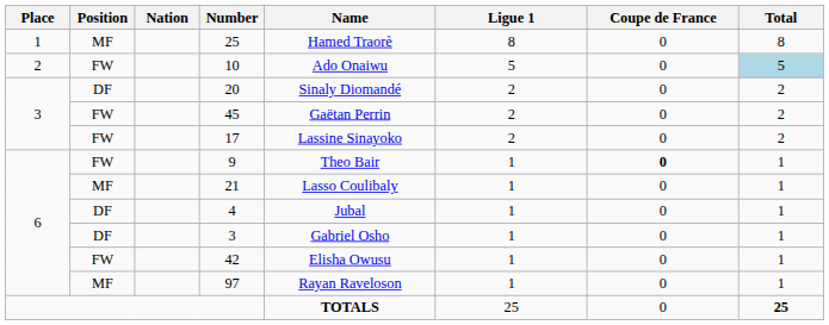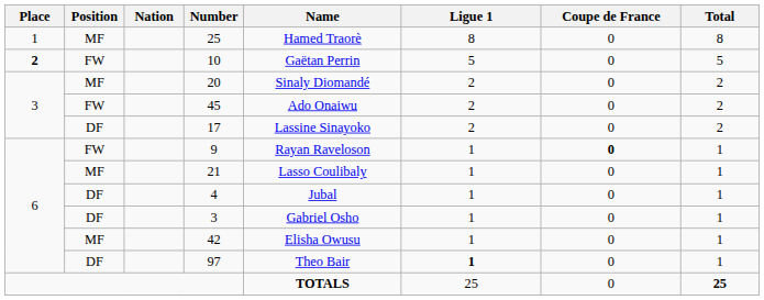10 | Place: normal -> bold
10 | Name: Ado Onaiwu -> Gaëtan Perrin
10 | Total: lightblue background -> no background
20 | Position: DF -> MF
45 | Name: Gaëtan Perrin -> Ado Onaiwu
17 | Position: FW -> DF
9 | Name: Theo Bair -> Rayan Raveloson
42 | Position: FW -> MF
97 | Position: MF -> DF
97 | Name: Rayan Raveloson -> Theo Bair
97 | Ligue 1: normal -> bold
